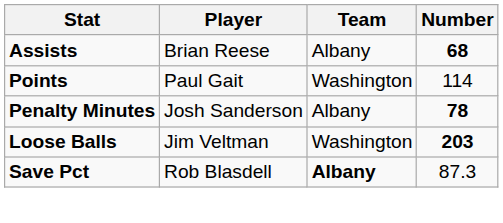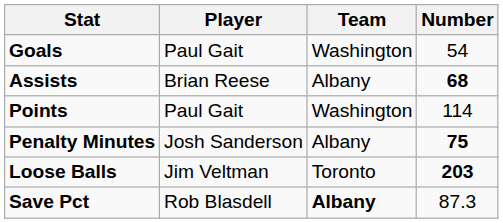+ row: Goals | Paul Gait | Washington | 54
Penalty Minutes | Number: 78 -> 75
Loose Balls | Team: Washington -> Toronto
